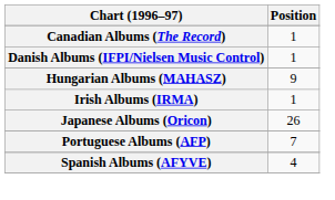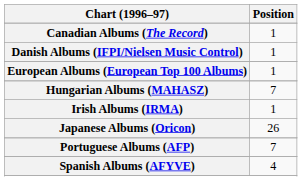+ row: European Albums (European Top 100 Albums) | 1
Hungarian Albums (MAHASZ) | Position: 9 -> 7
